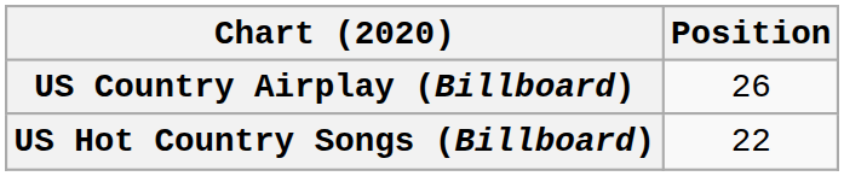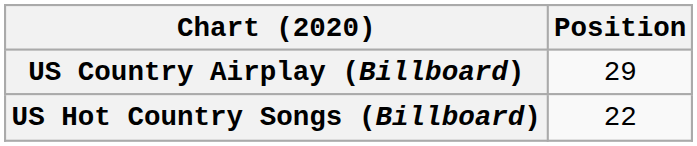US Country Airplay (Billboard) | Position: 26 -> 29
